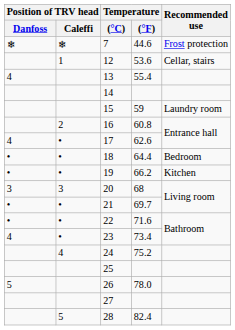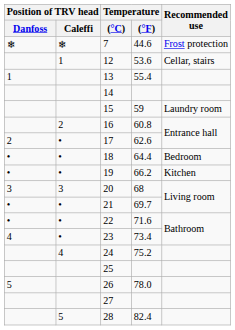13 | Position of TRV head / Danfoss: 4 -> 1
17 | Position of TRV head / Danfoss: 4 -> 2
